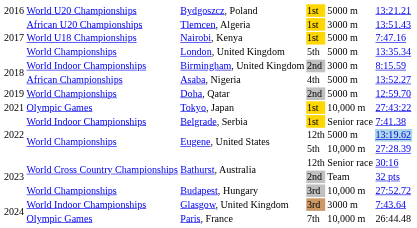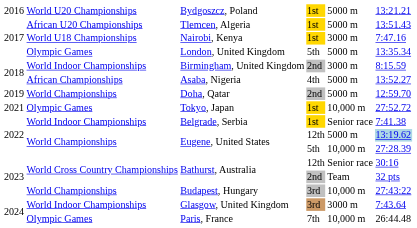Tlemcen, Algeria | column 5: 3000 m -> 5000 m
Nairobi, Kenya | column 5: 5000 m -> 3000 m
London, United Kingdom | column 2: World Championships -> Olympic Games
Tokyo, Japan | column 6: 27:43:22 -> 27:52.72
Budapest, Hungary | column 6: 27:52.72 -> 27:43:22
